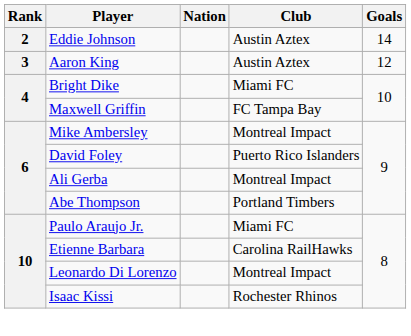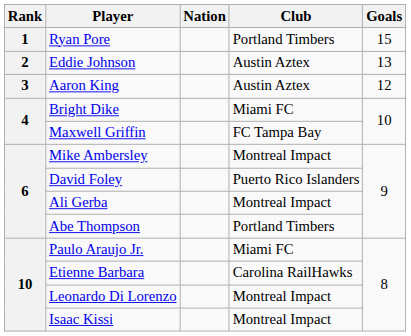+ row: 1 | Ryan Pore | Portland Timbers | 15
Eddie Johnson | Goals: 14 -> 13
Isaac Kissi | Club: Rochester Rhinos -> Montreal Impact
